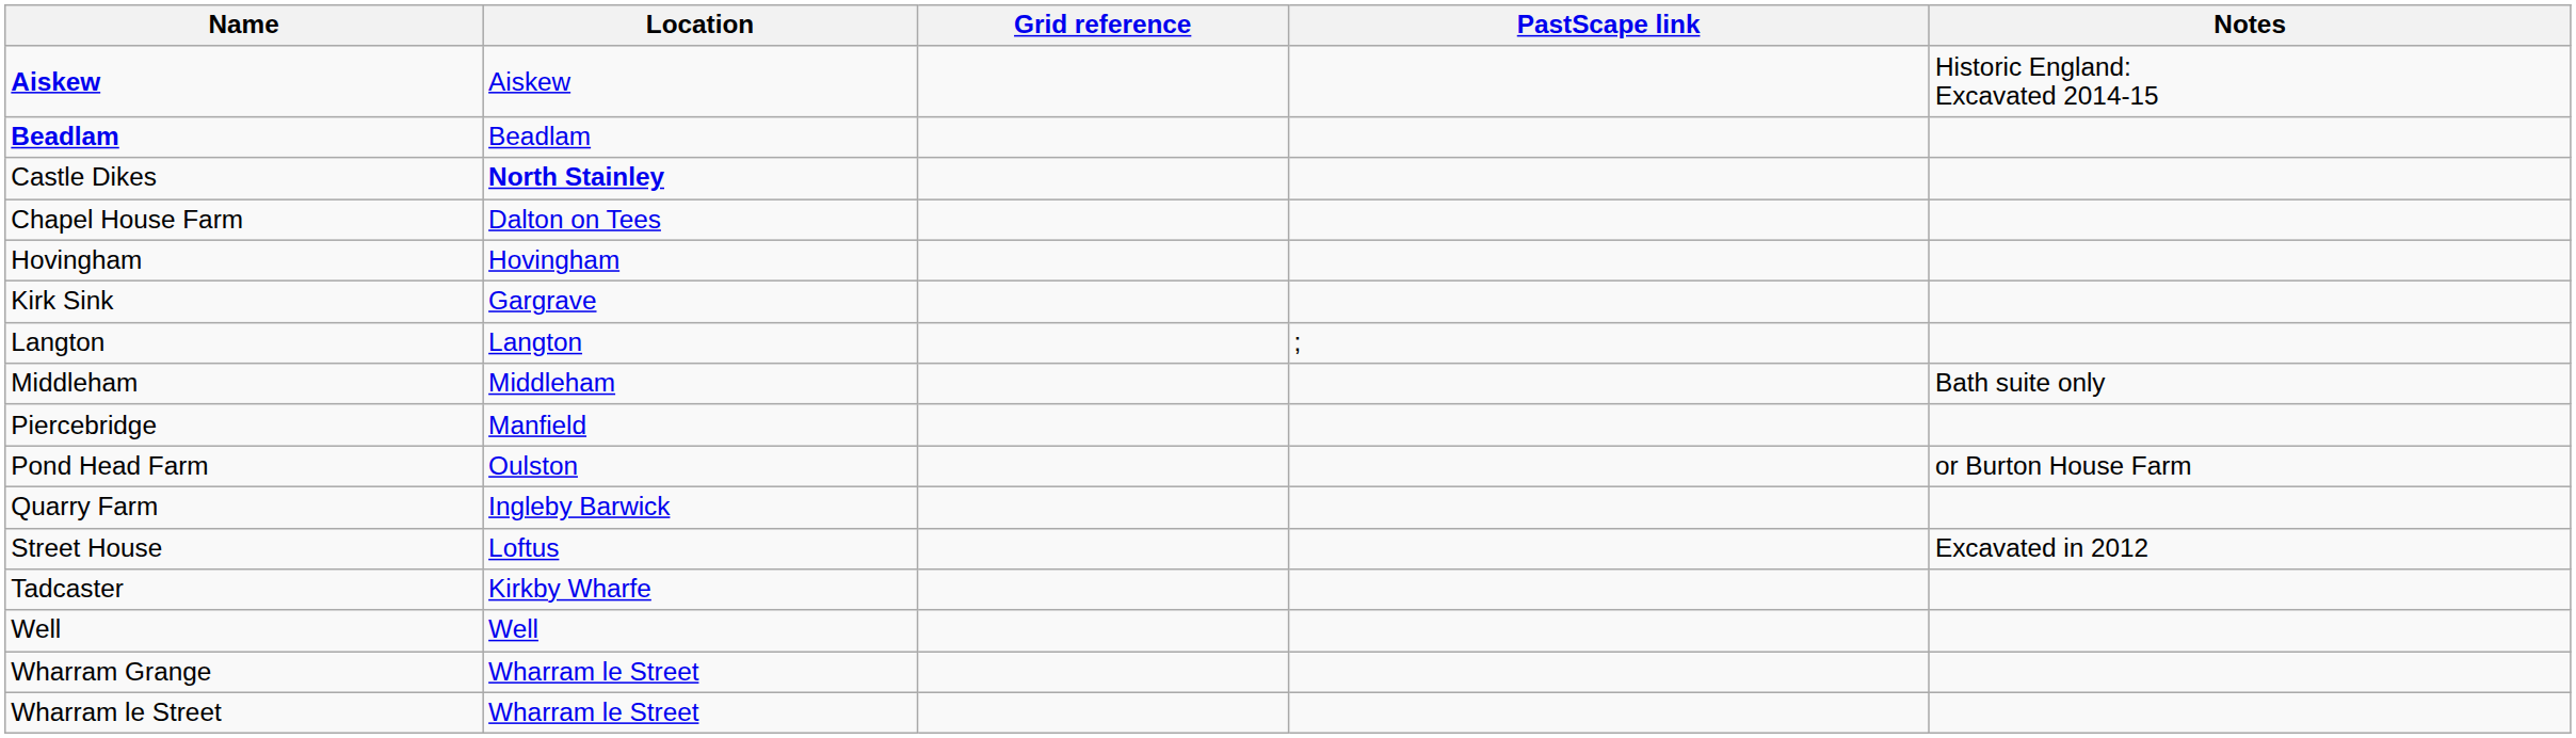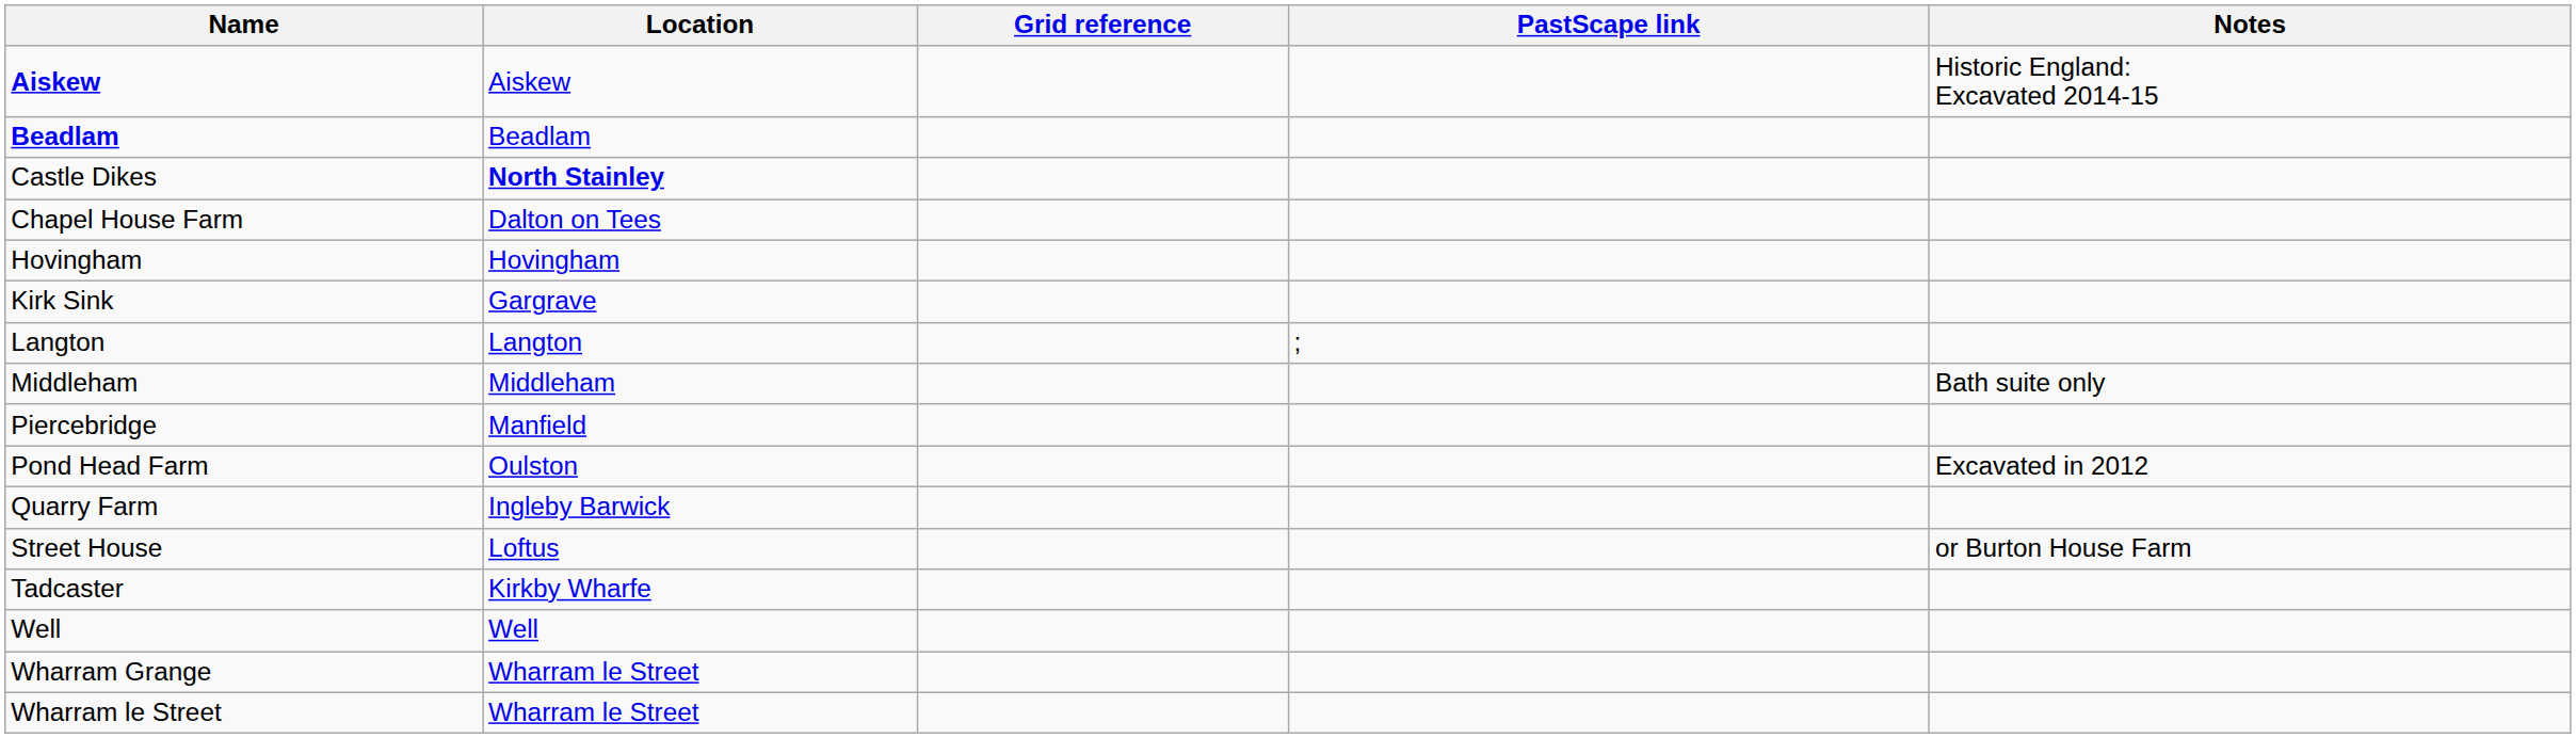Pond Head Farm | Notes: or Burton House Farm -> Excavated in 2012
Street House | Notes: Excavated in 2012 -> or Burton House Farm
